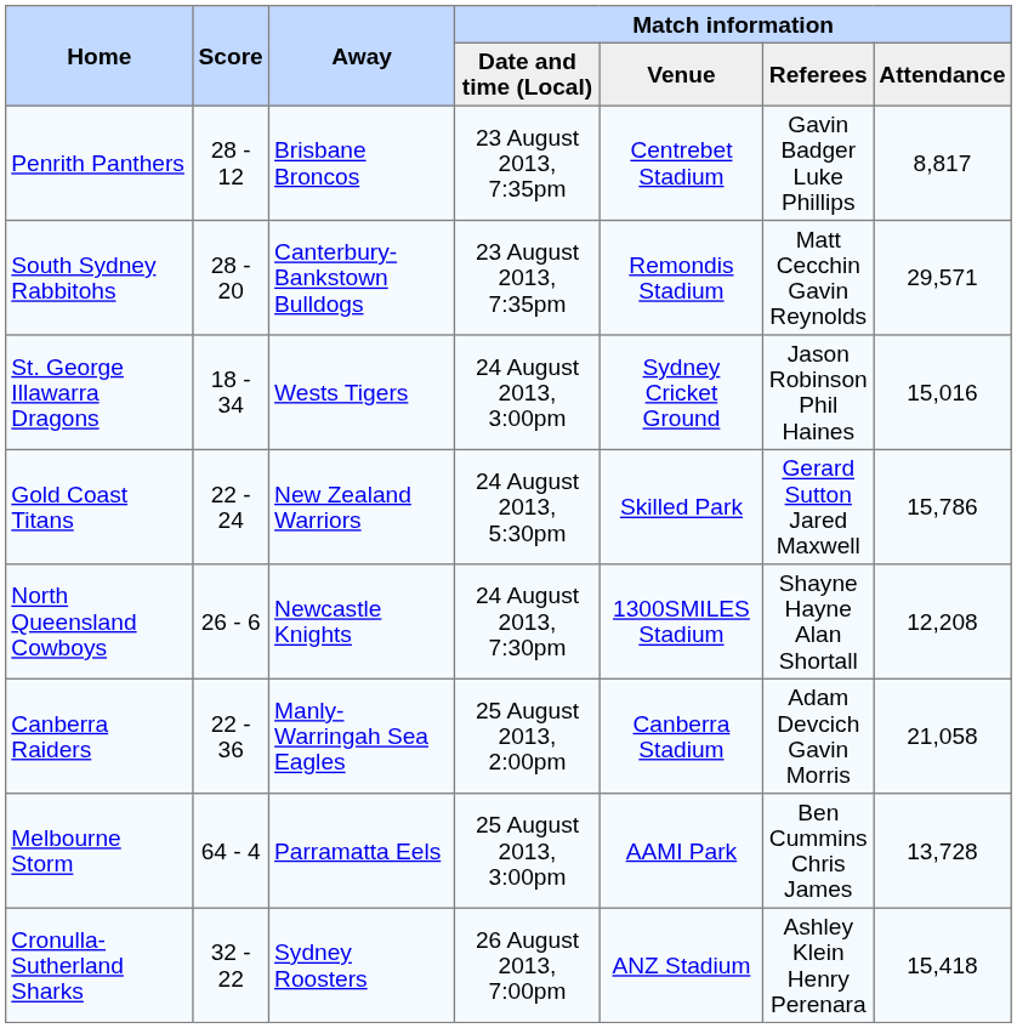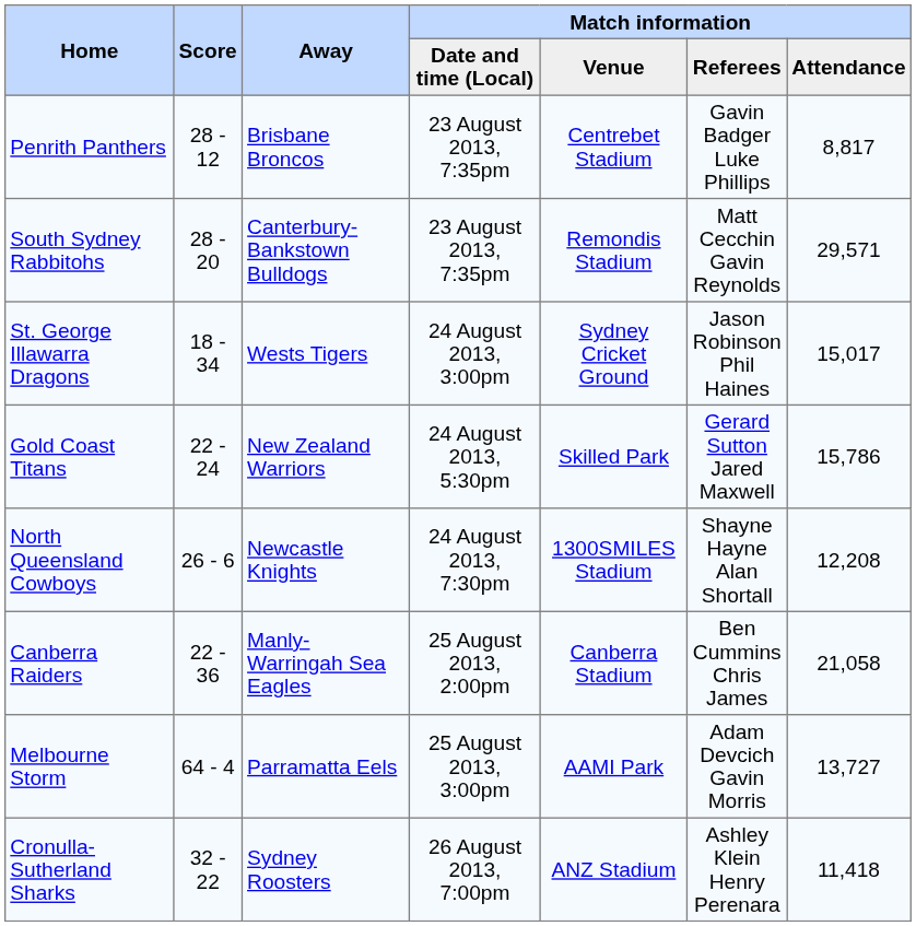St. George Illawarra Dragons | Match information / Attendance: 15,016 -> 15,017
Canberra Raiders | Match information / Referees: Adam Devcich Gavin Morris -> Ben Cummins Chris James
Melbourne Storm | Match information / Referees: Ben Cummins Chris James -> Adam Devcich Gavin Morris
Melbourne Storm | Match information / Attendance: 13,728 -> 13,727
Cronulla-Sutherland Sharks | Match information / Attendance: 15,418 -> 11,418
